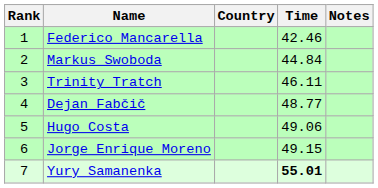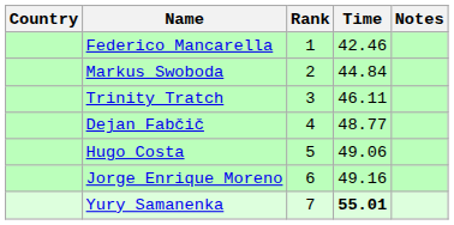columns swapped: Rank <-> Country
Jorge Enrique Moreno | Time: 49.15 -> 49.16
